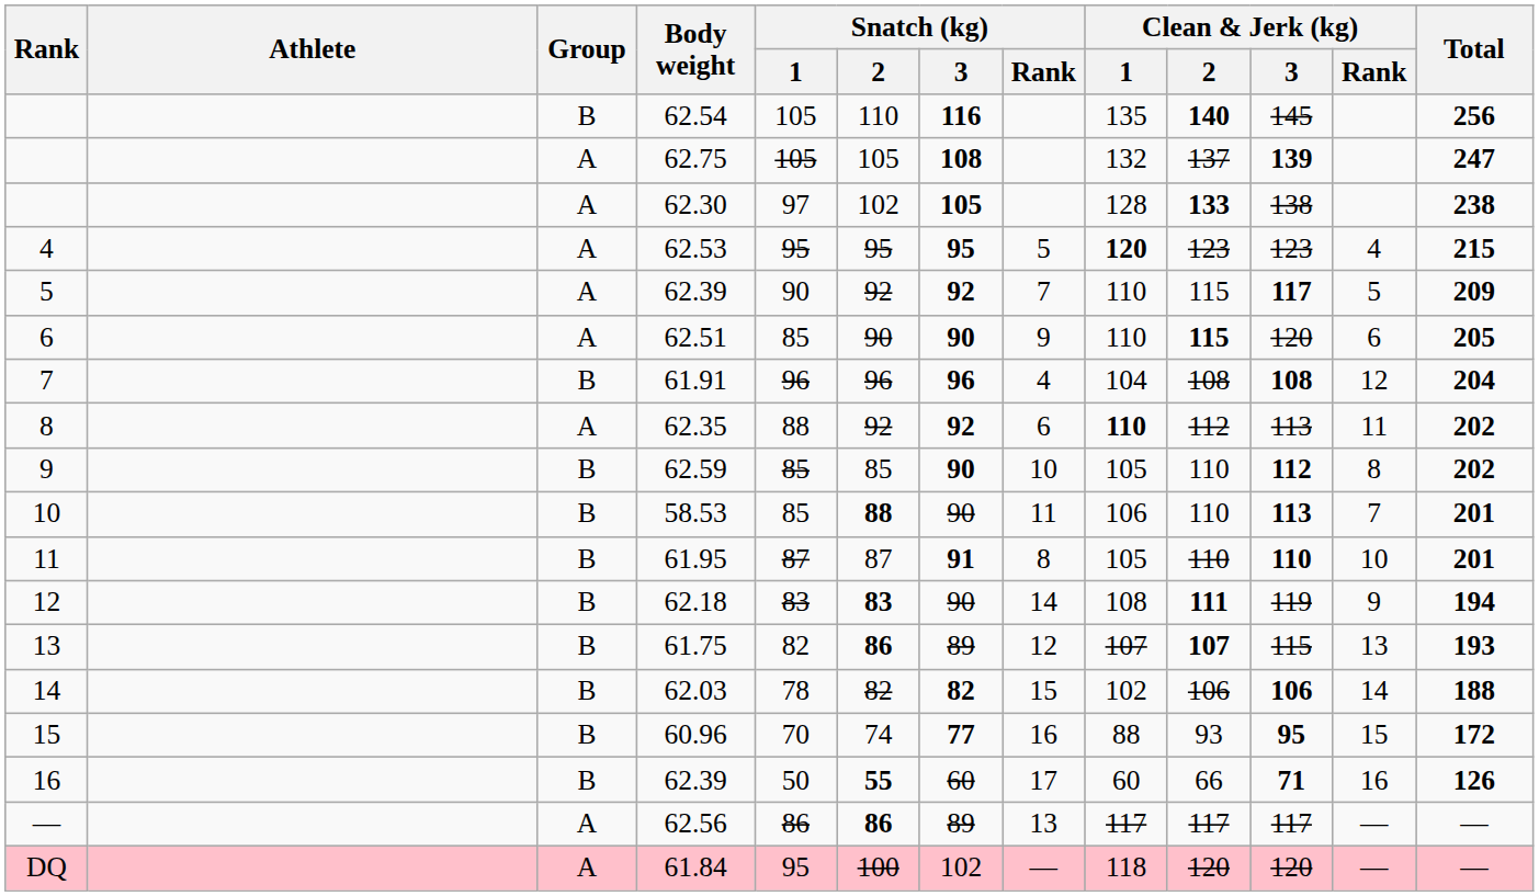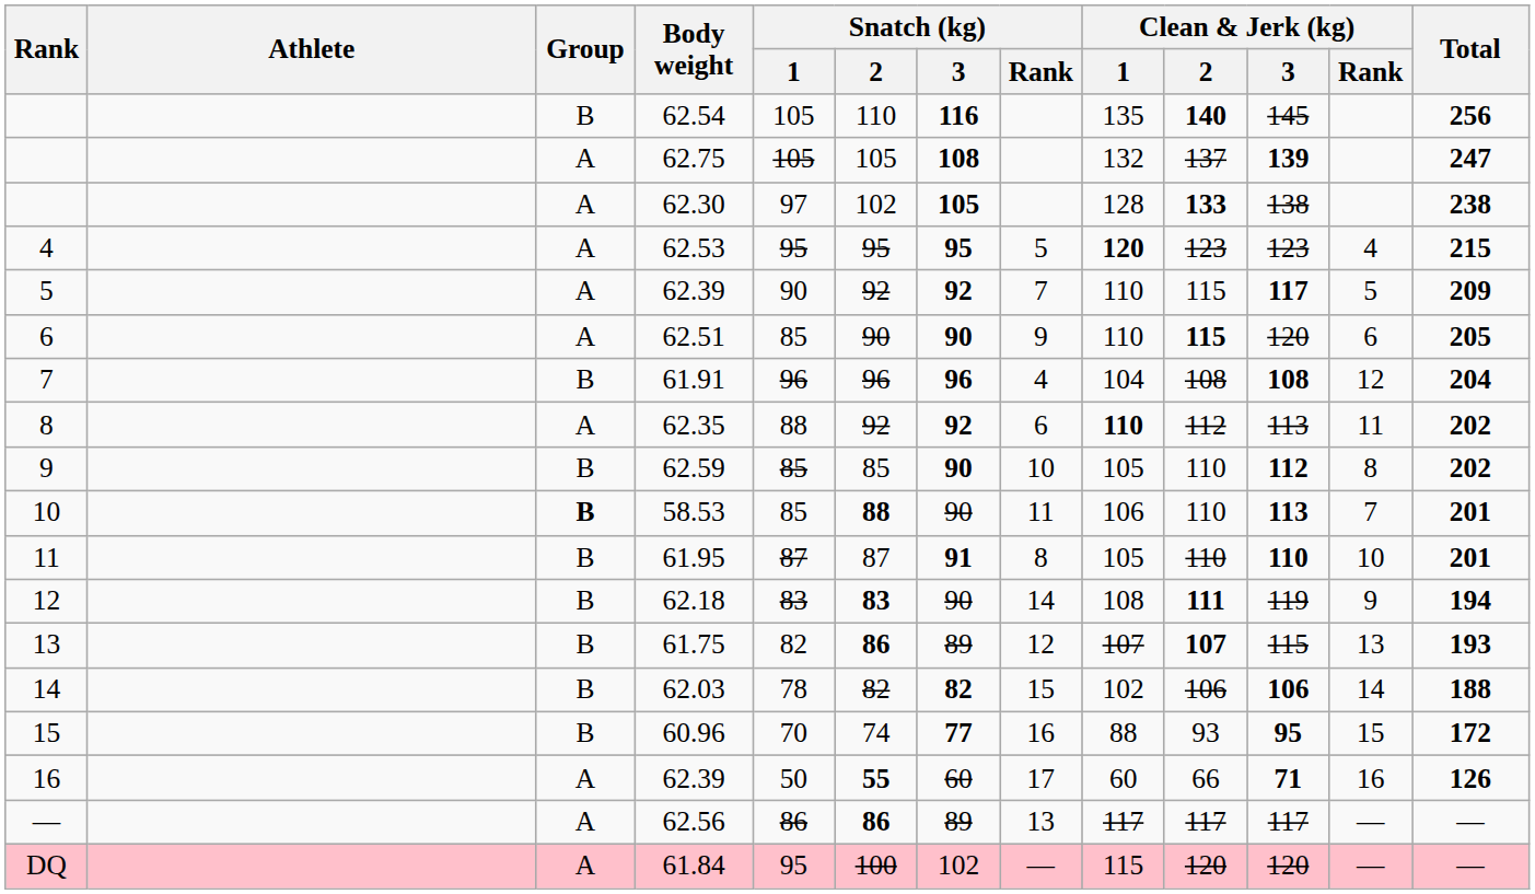58.53 | Group: normal -> bold
16 / 62.39 | Group: B -> A
61.84 | Clean & Jerk (kg) / 1: 118 -> 115
